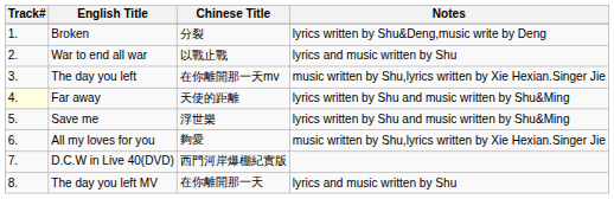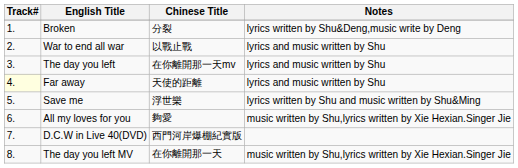The day you left | Notes: music written by Shu,lyrics written by Xie Hexian.Singer Jie -> lyrics and music written by Shu
Far away | Notes: lyrics written by Shu and music written by Shu&Ming -> lyrics and music written by Shu
The day you left MV | Notes: lyrics and music written by Shu -> music written by Shu,lyrics written by Xie Hexian.Singer Jie
